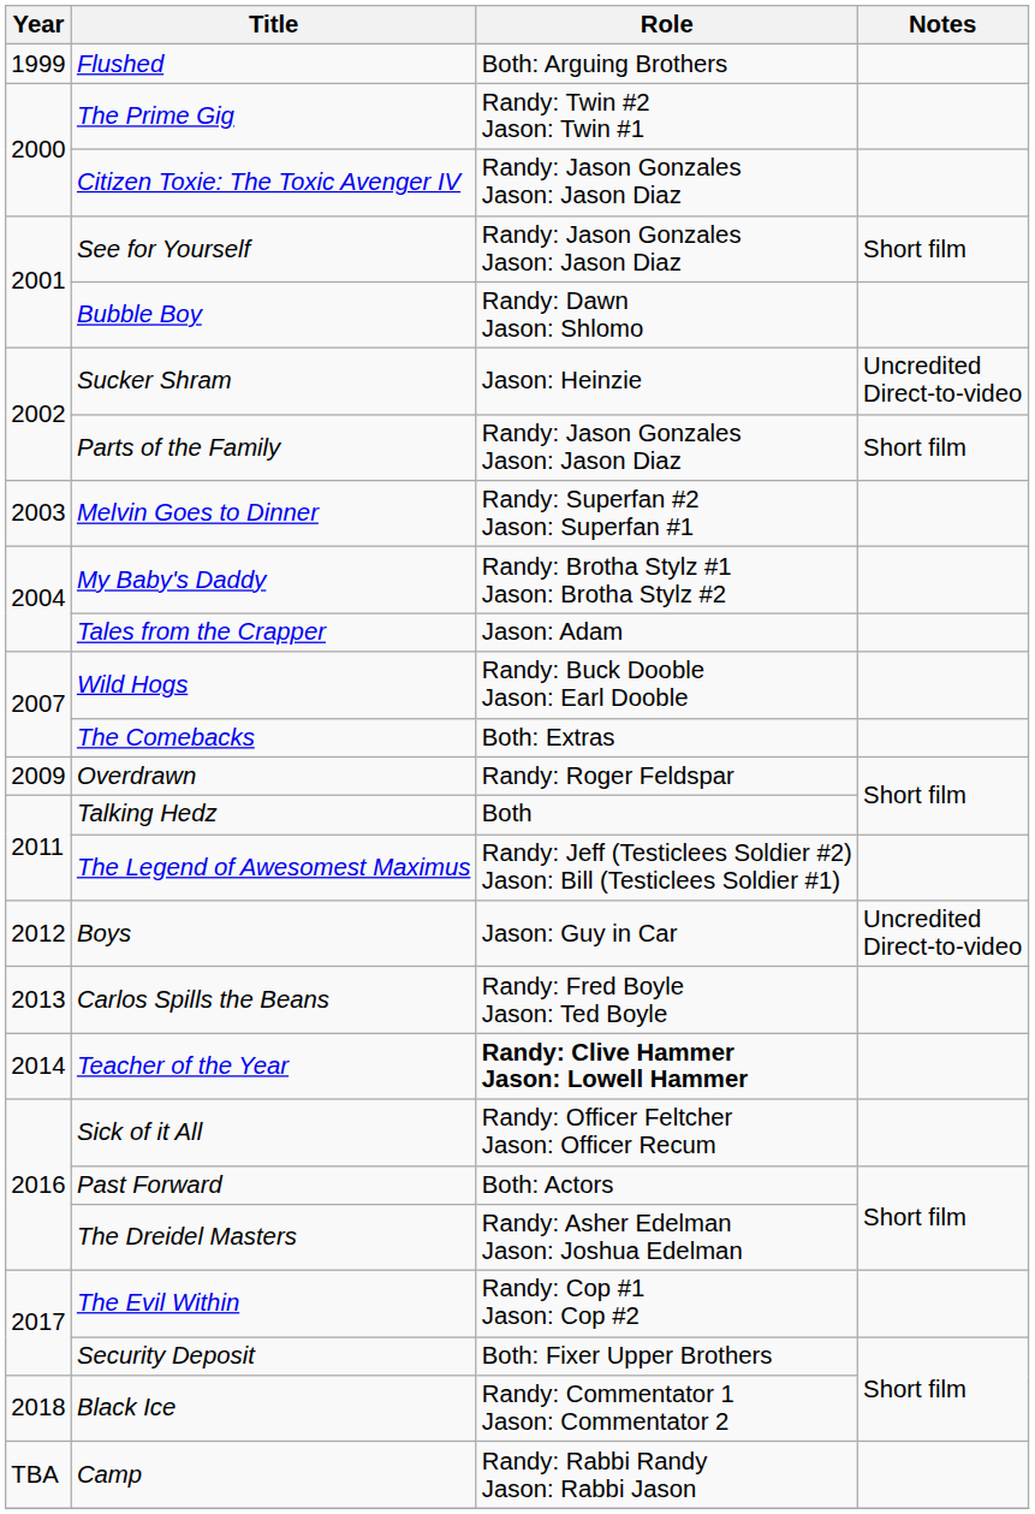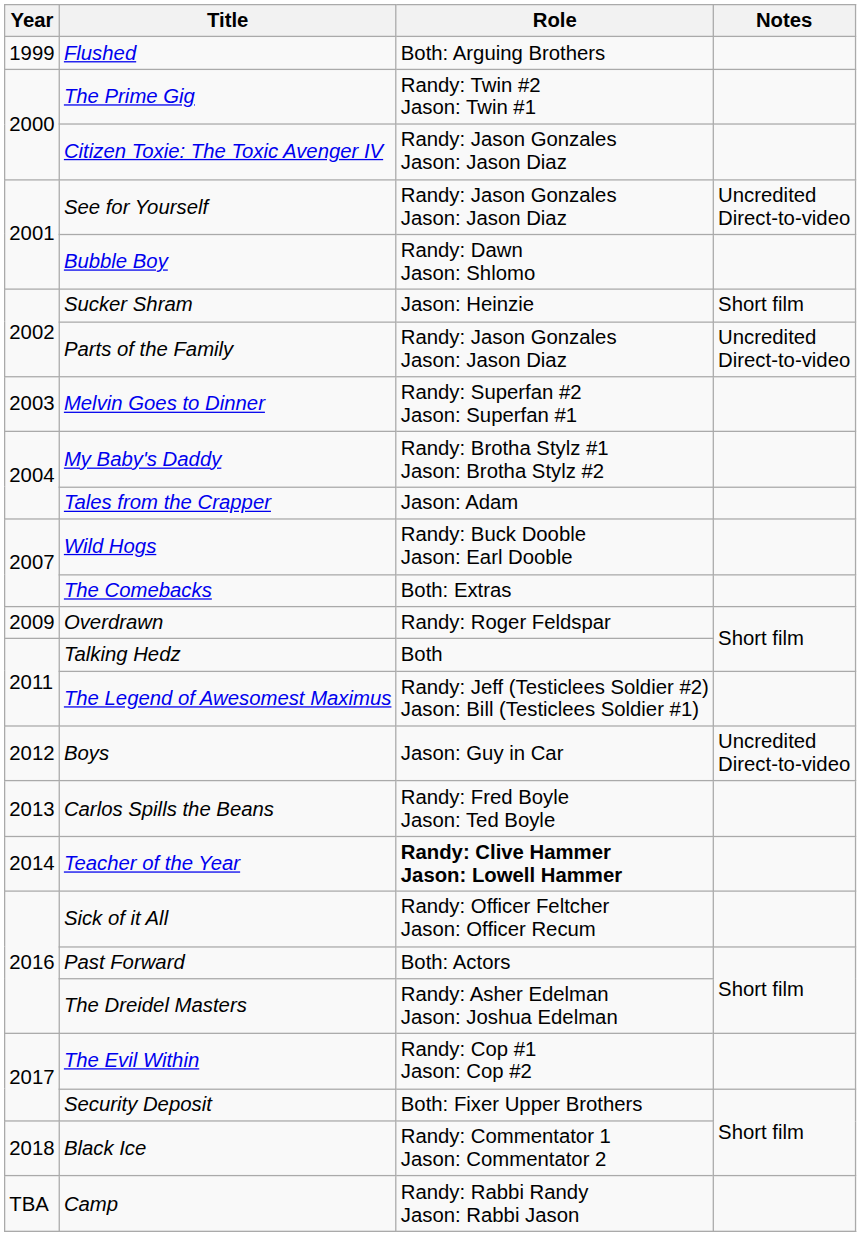See for Yourself | Notes: Short film -> Uncredited Direct-to-video
Sucker Shram | Notes: Uncredited Direct-to-video -> Short film
Parts of the Family | Notes: Short film -> Uncredited Direct-to-video
